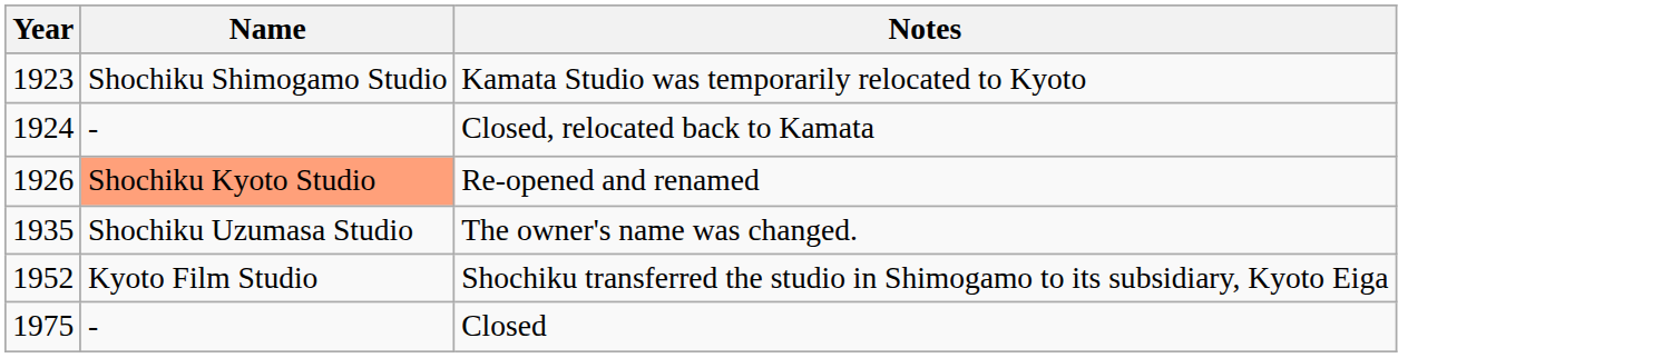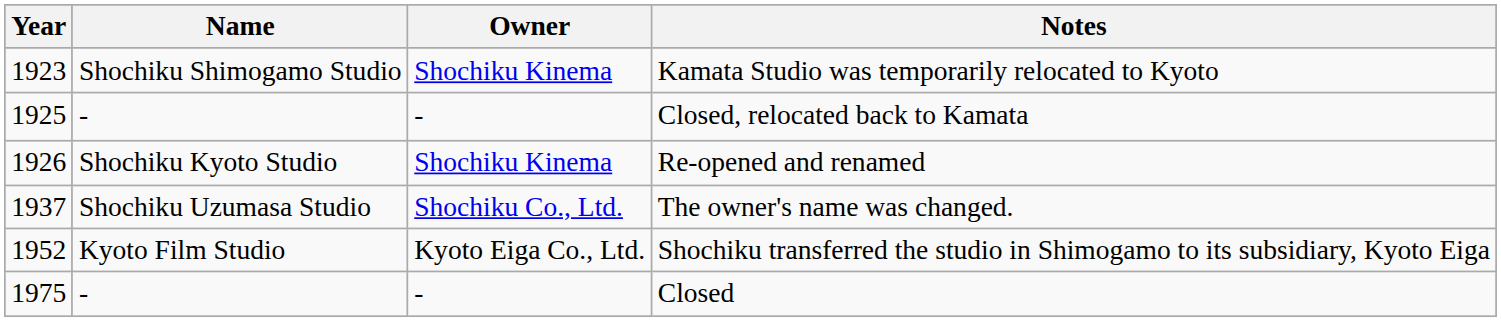+ column: Owner | Shochiku Kinema | - | Shochiku Kinema | Shochiku Co., Ltd. | Kyoto Eiga Co., Ltd. | -
Closed, relocated back to Kamata | Year: 1924 -> 1925
Re-opened and renamed | Name: lightsalmon background -> no background
The owner's name was changed. | Year: 1935 -> 1937
